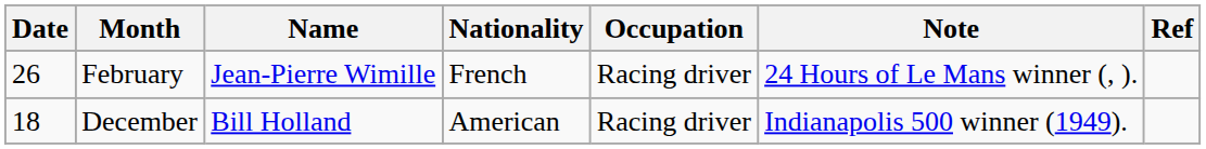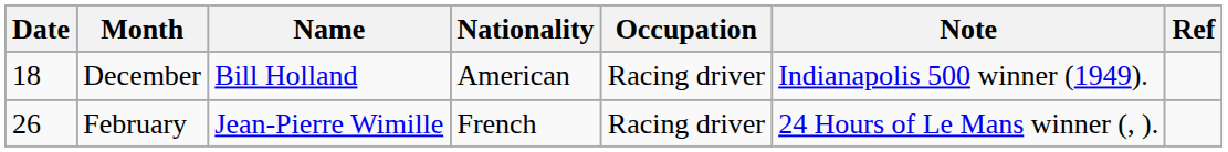rows swapped: February <-> December
